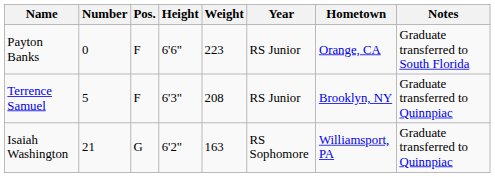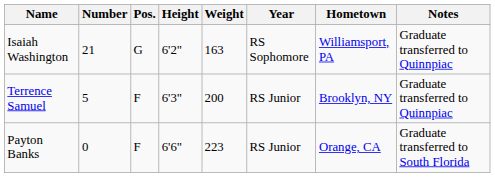rows swapped: Payton Banks <-> Isaiah Washington
Terrence Samuel | Weight: 208 -> 200
